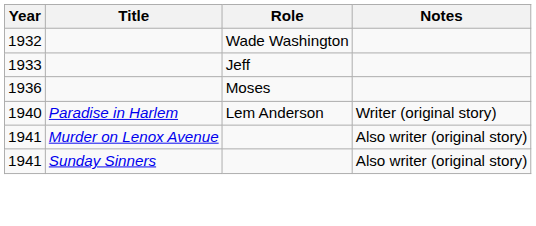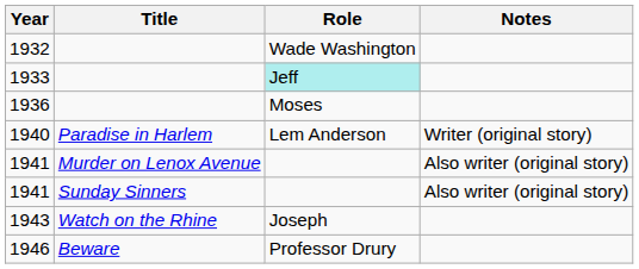1933 | Role: no background -> paleturquoise background
+ row: 1943 | Watch on the Rhine | Joseph
+ row: 1946 | Beware | Professor Drury
